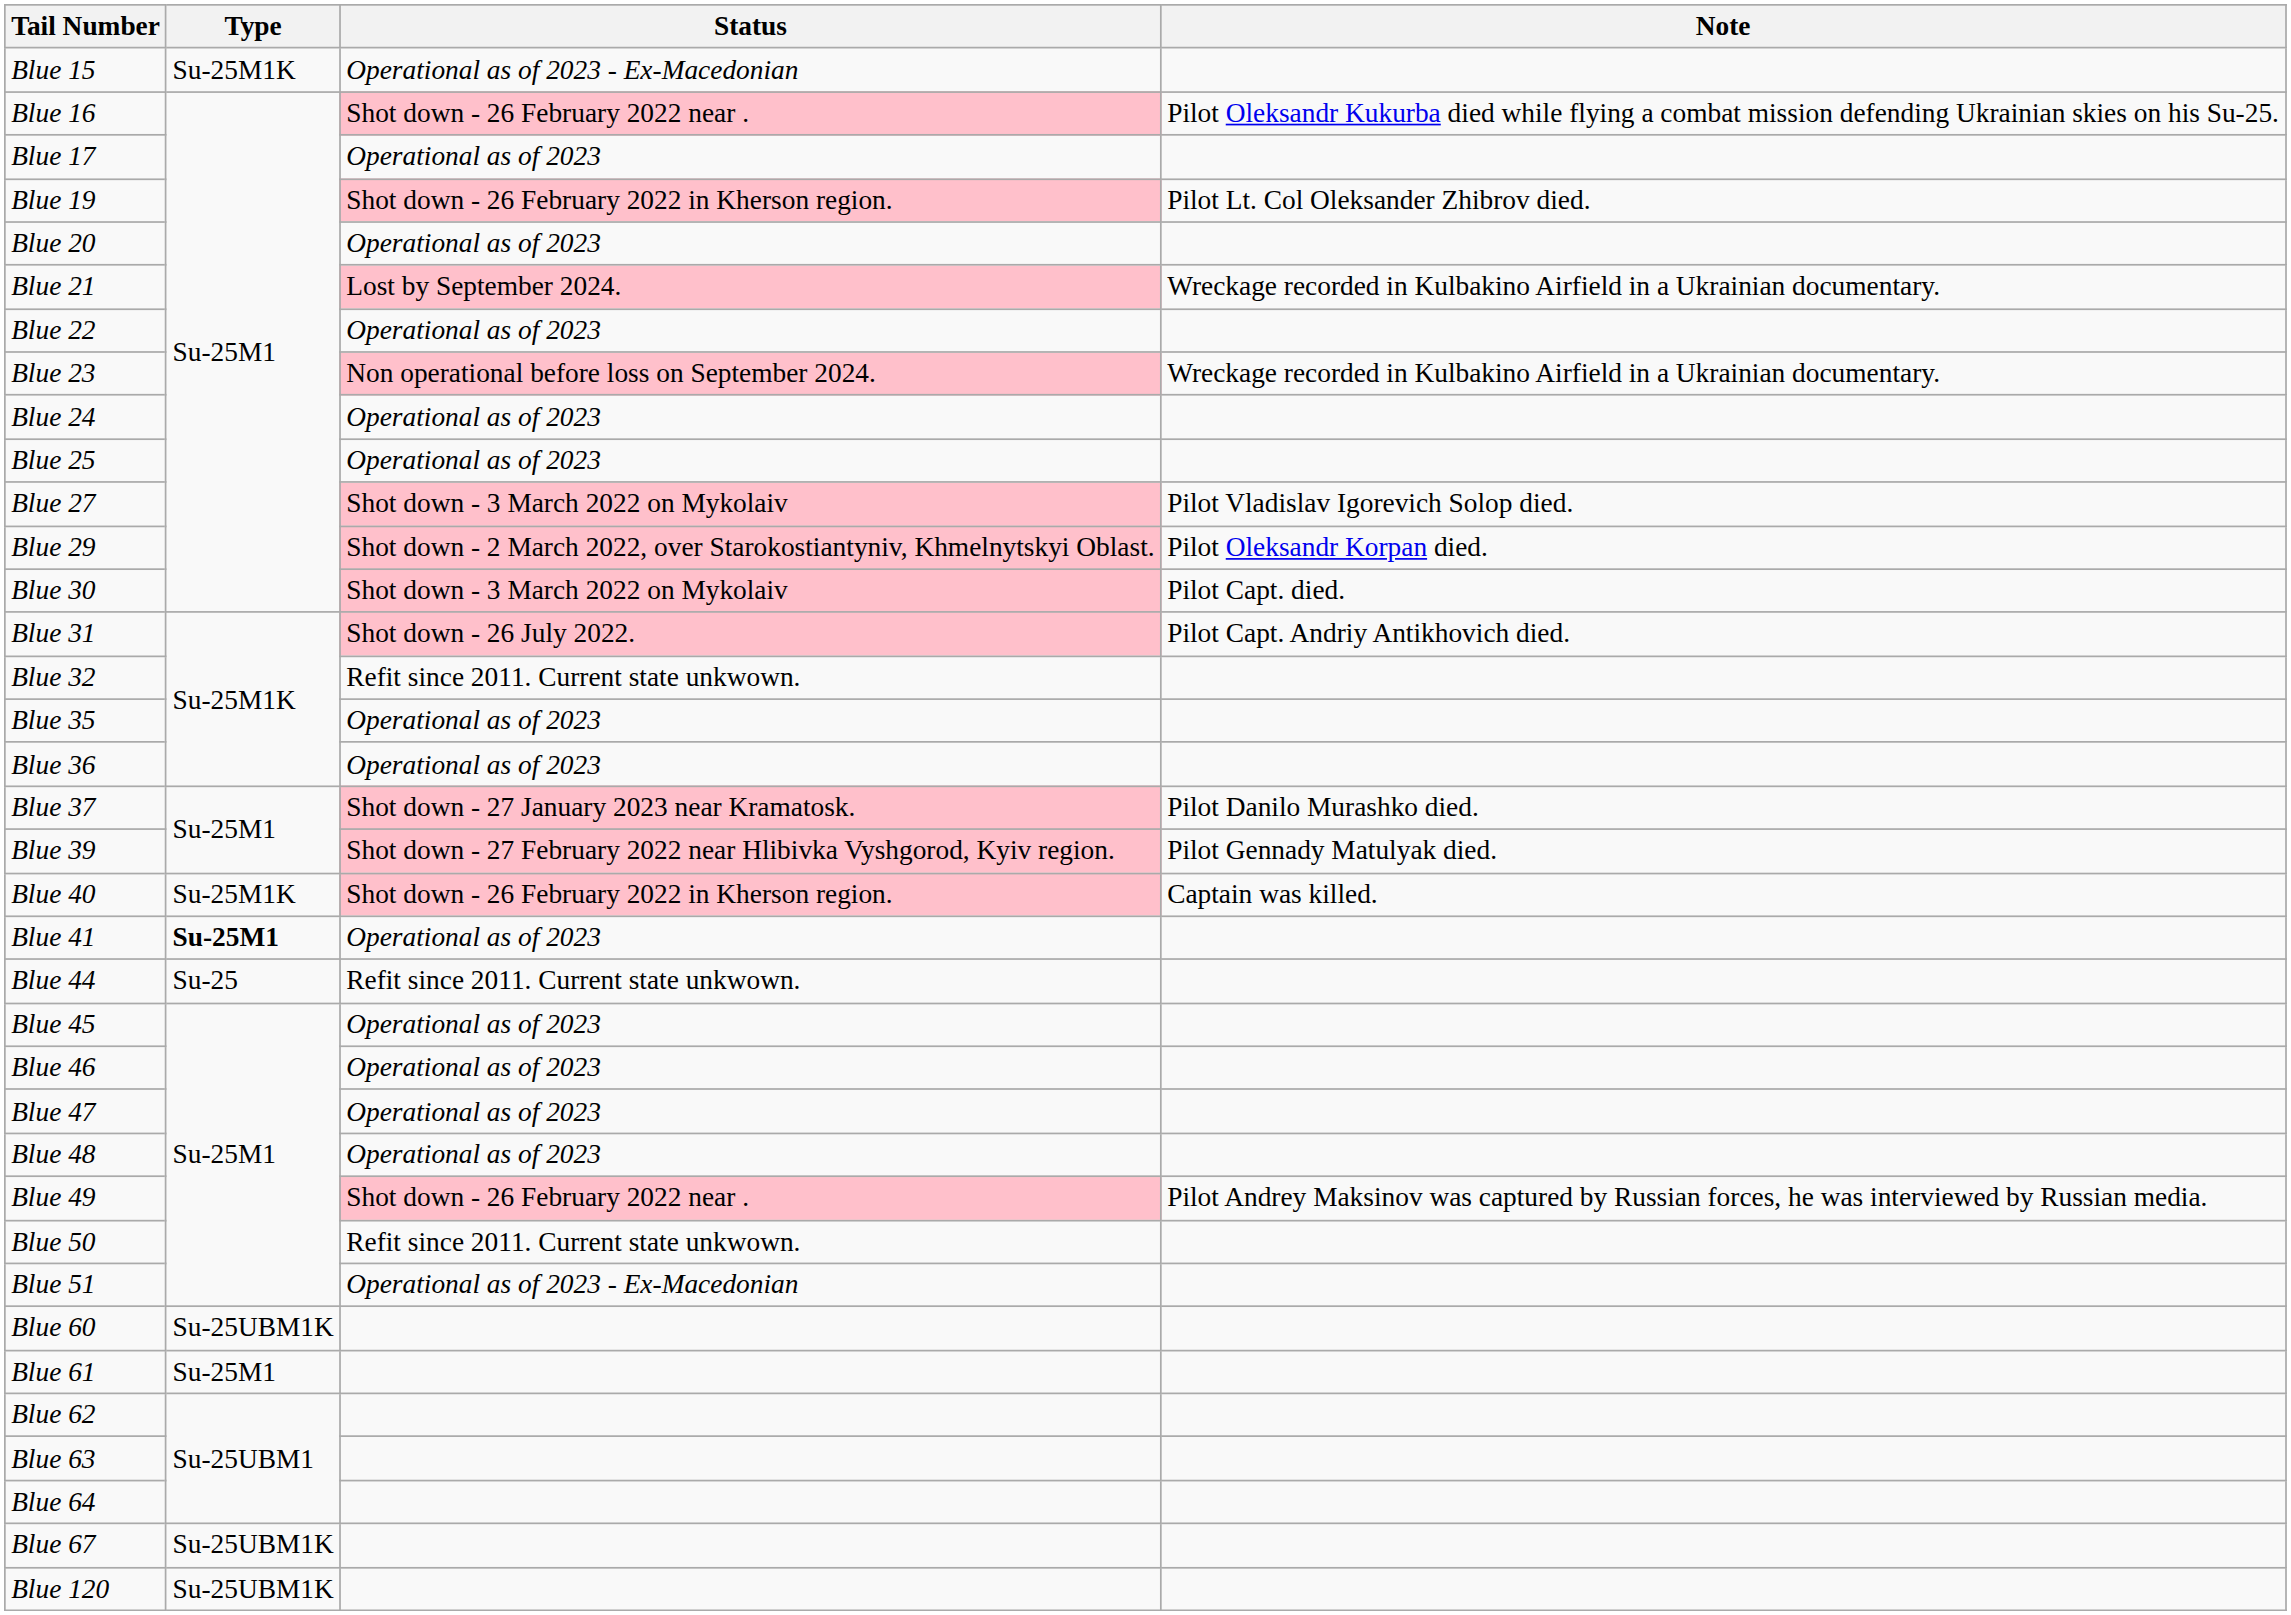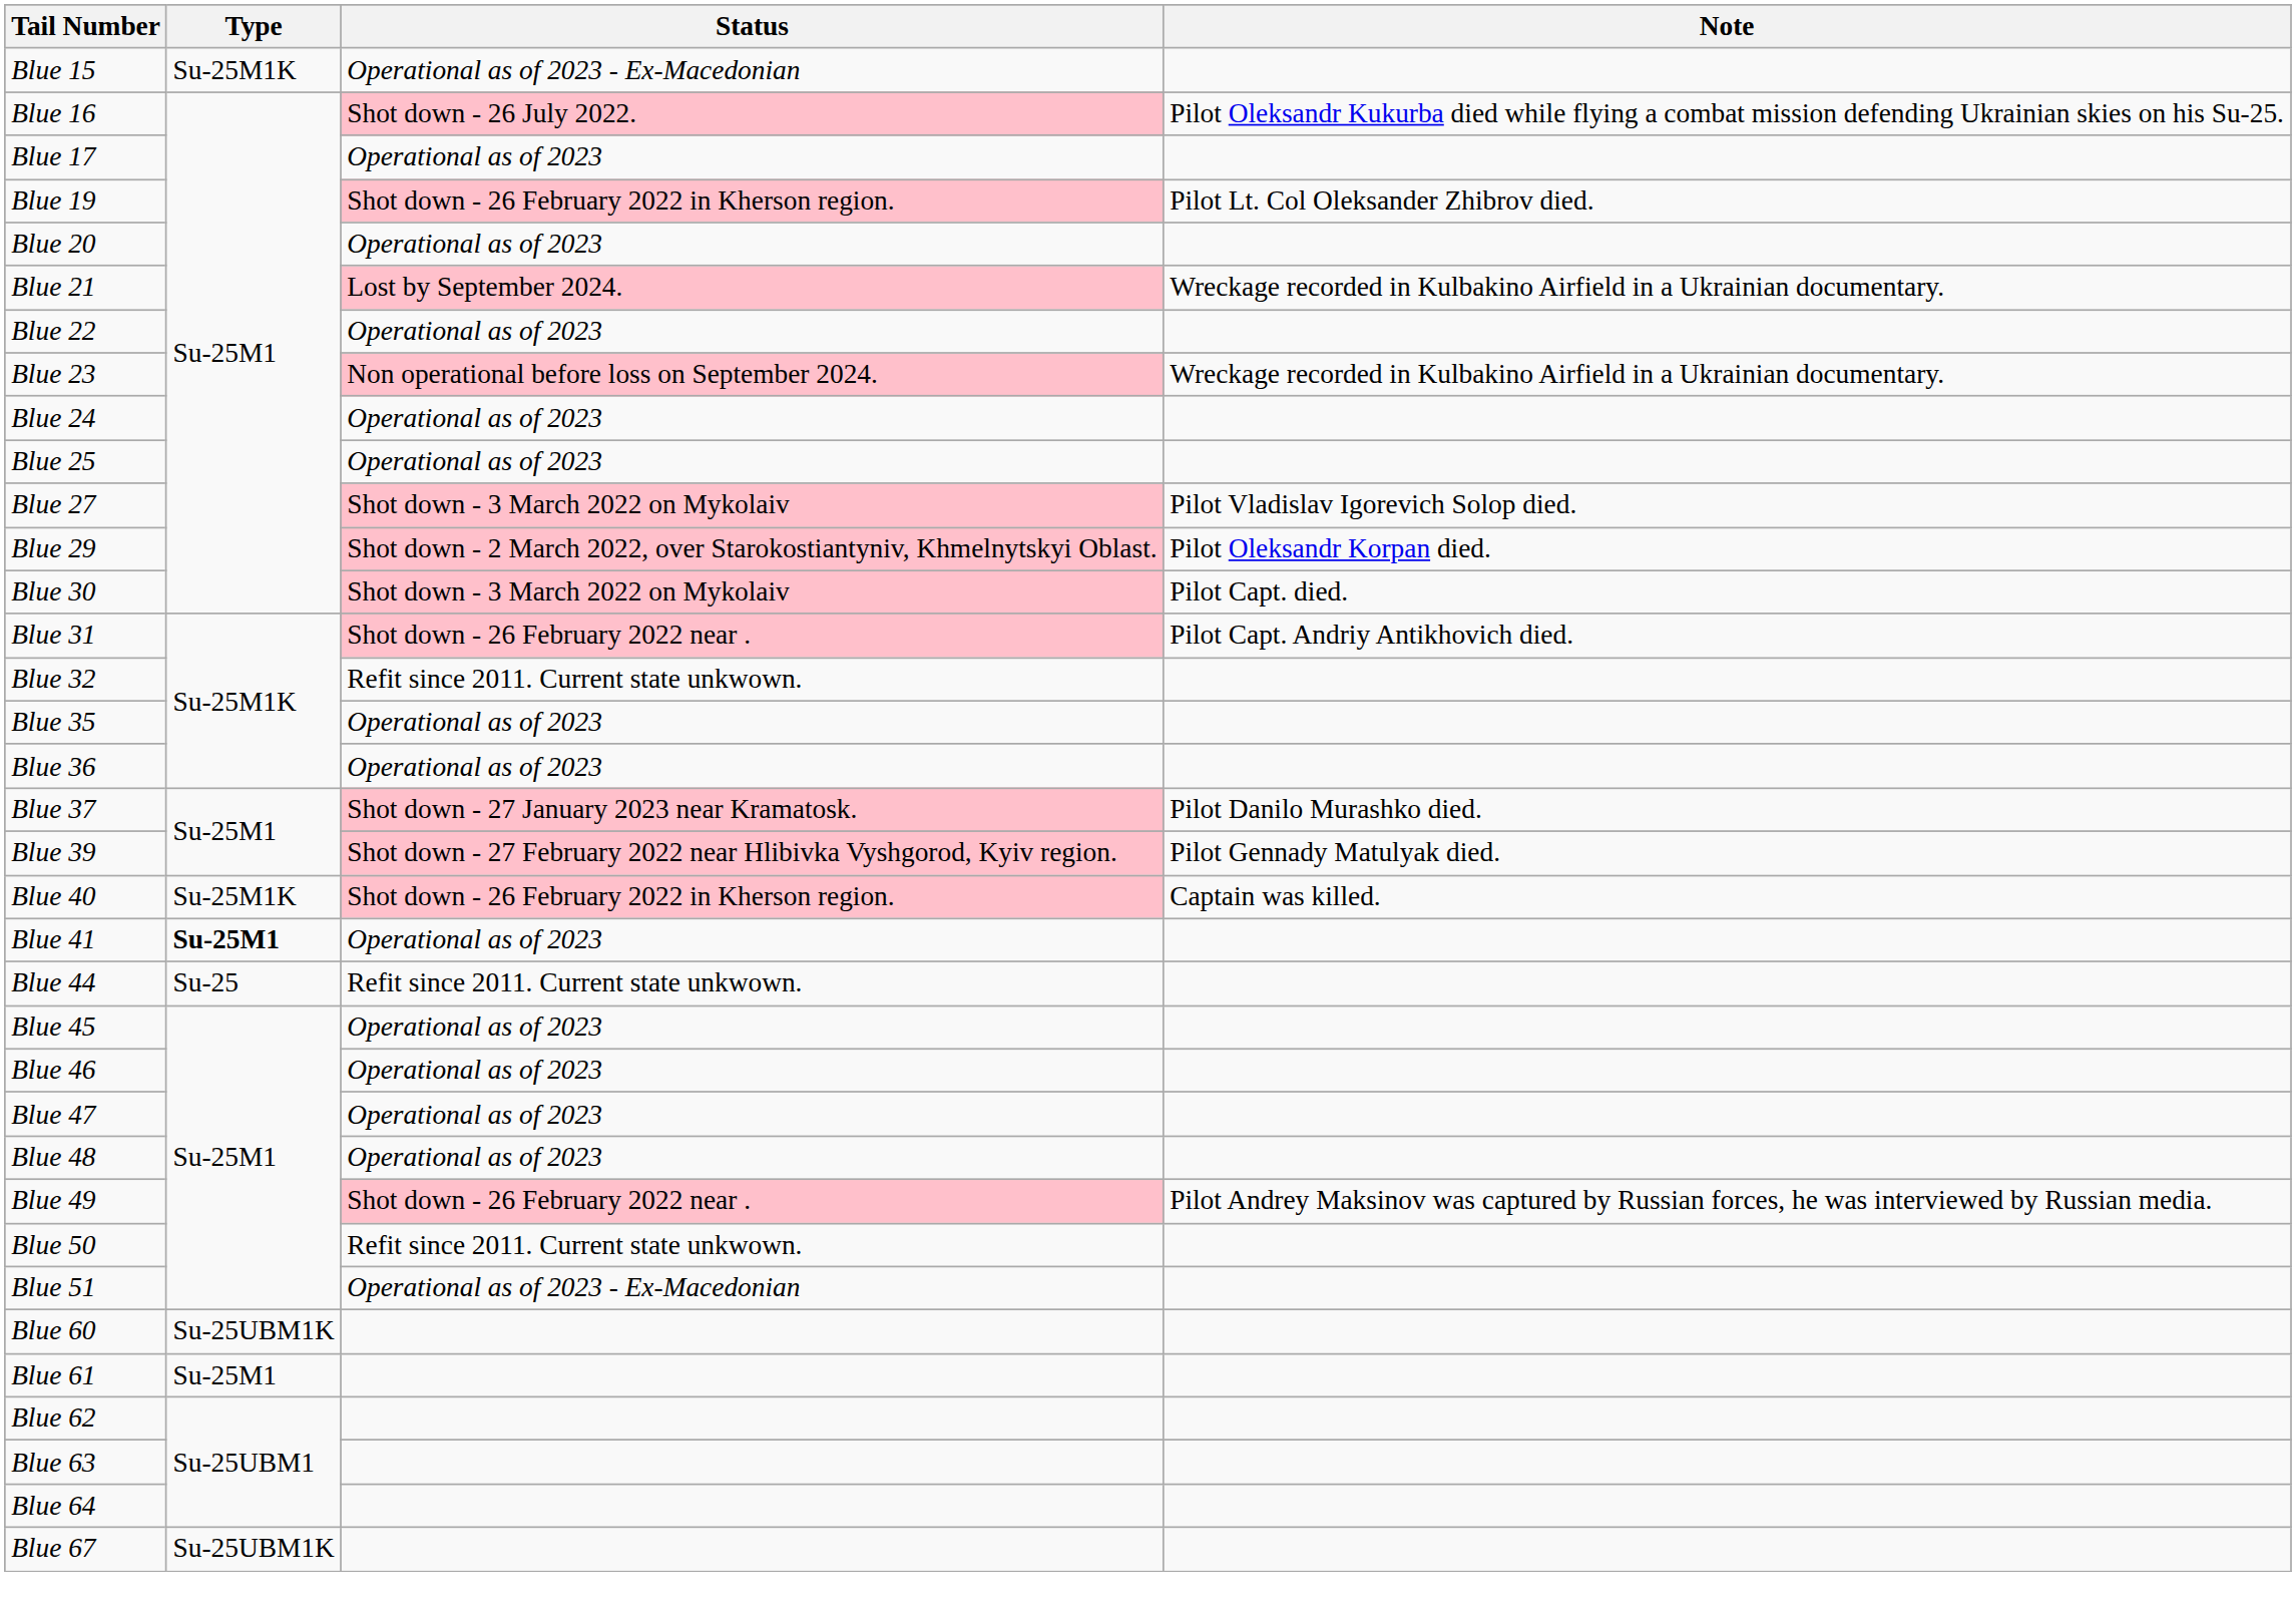Blue 16 | Status: Shot down - 26 February 2022 near . -> Shot down - 26 July 2022.
Blue 31 | Status: Shot down - 26 July 2022. -> Shot down - 26 February 2022 near .
- row: Blue 120 | Su-25UBM1K
